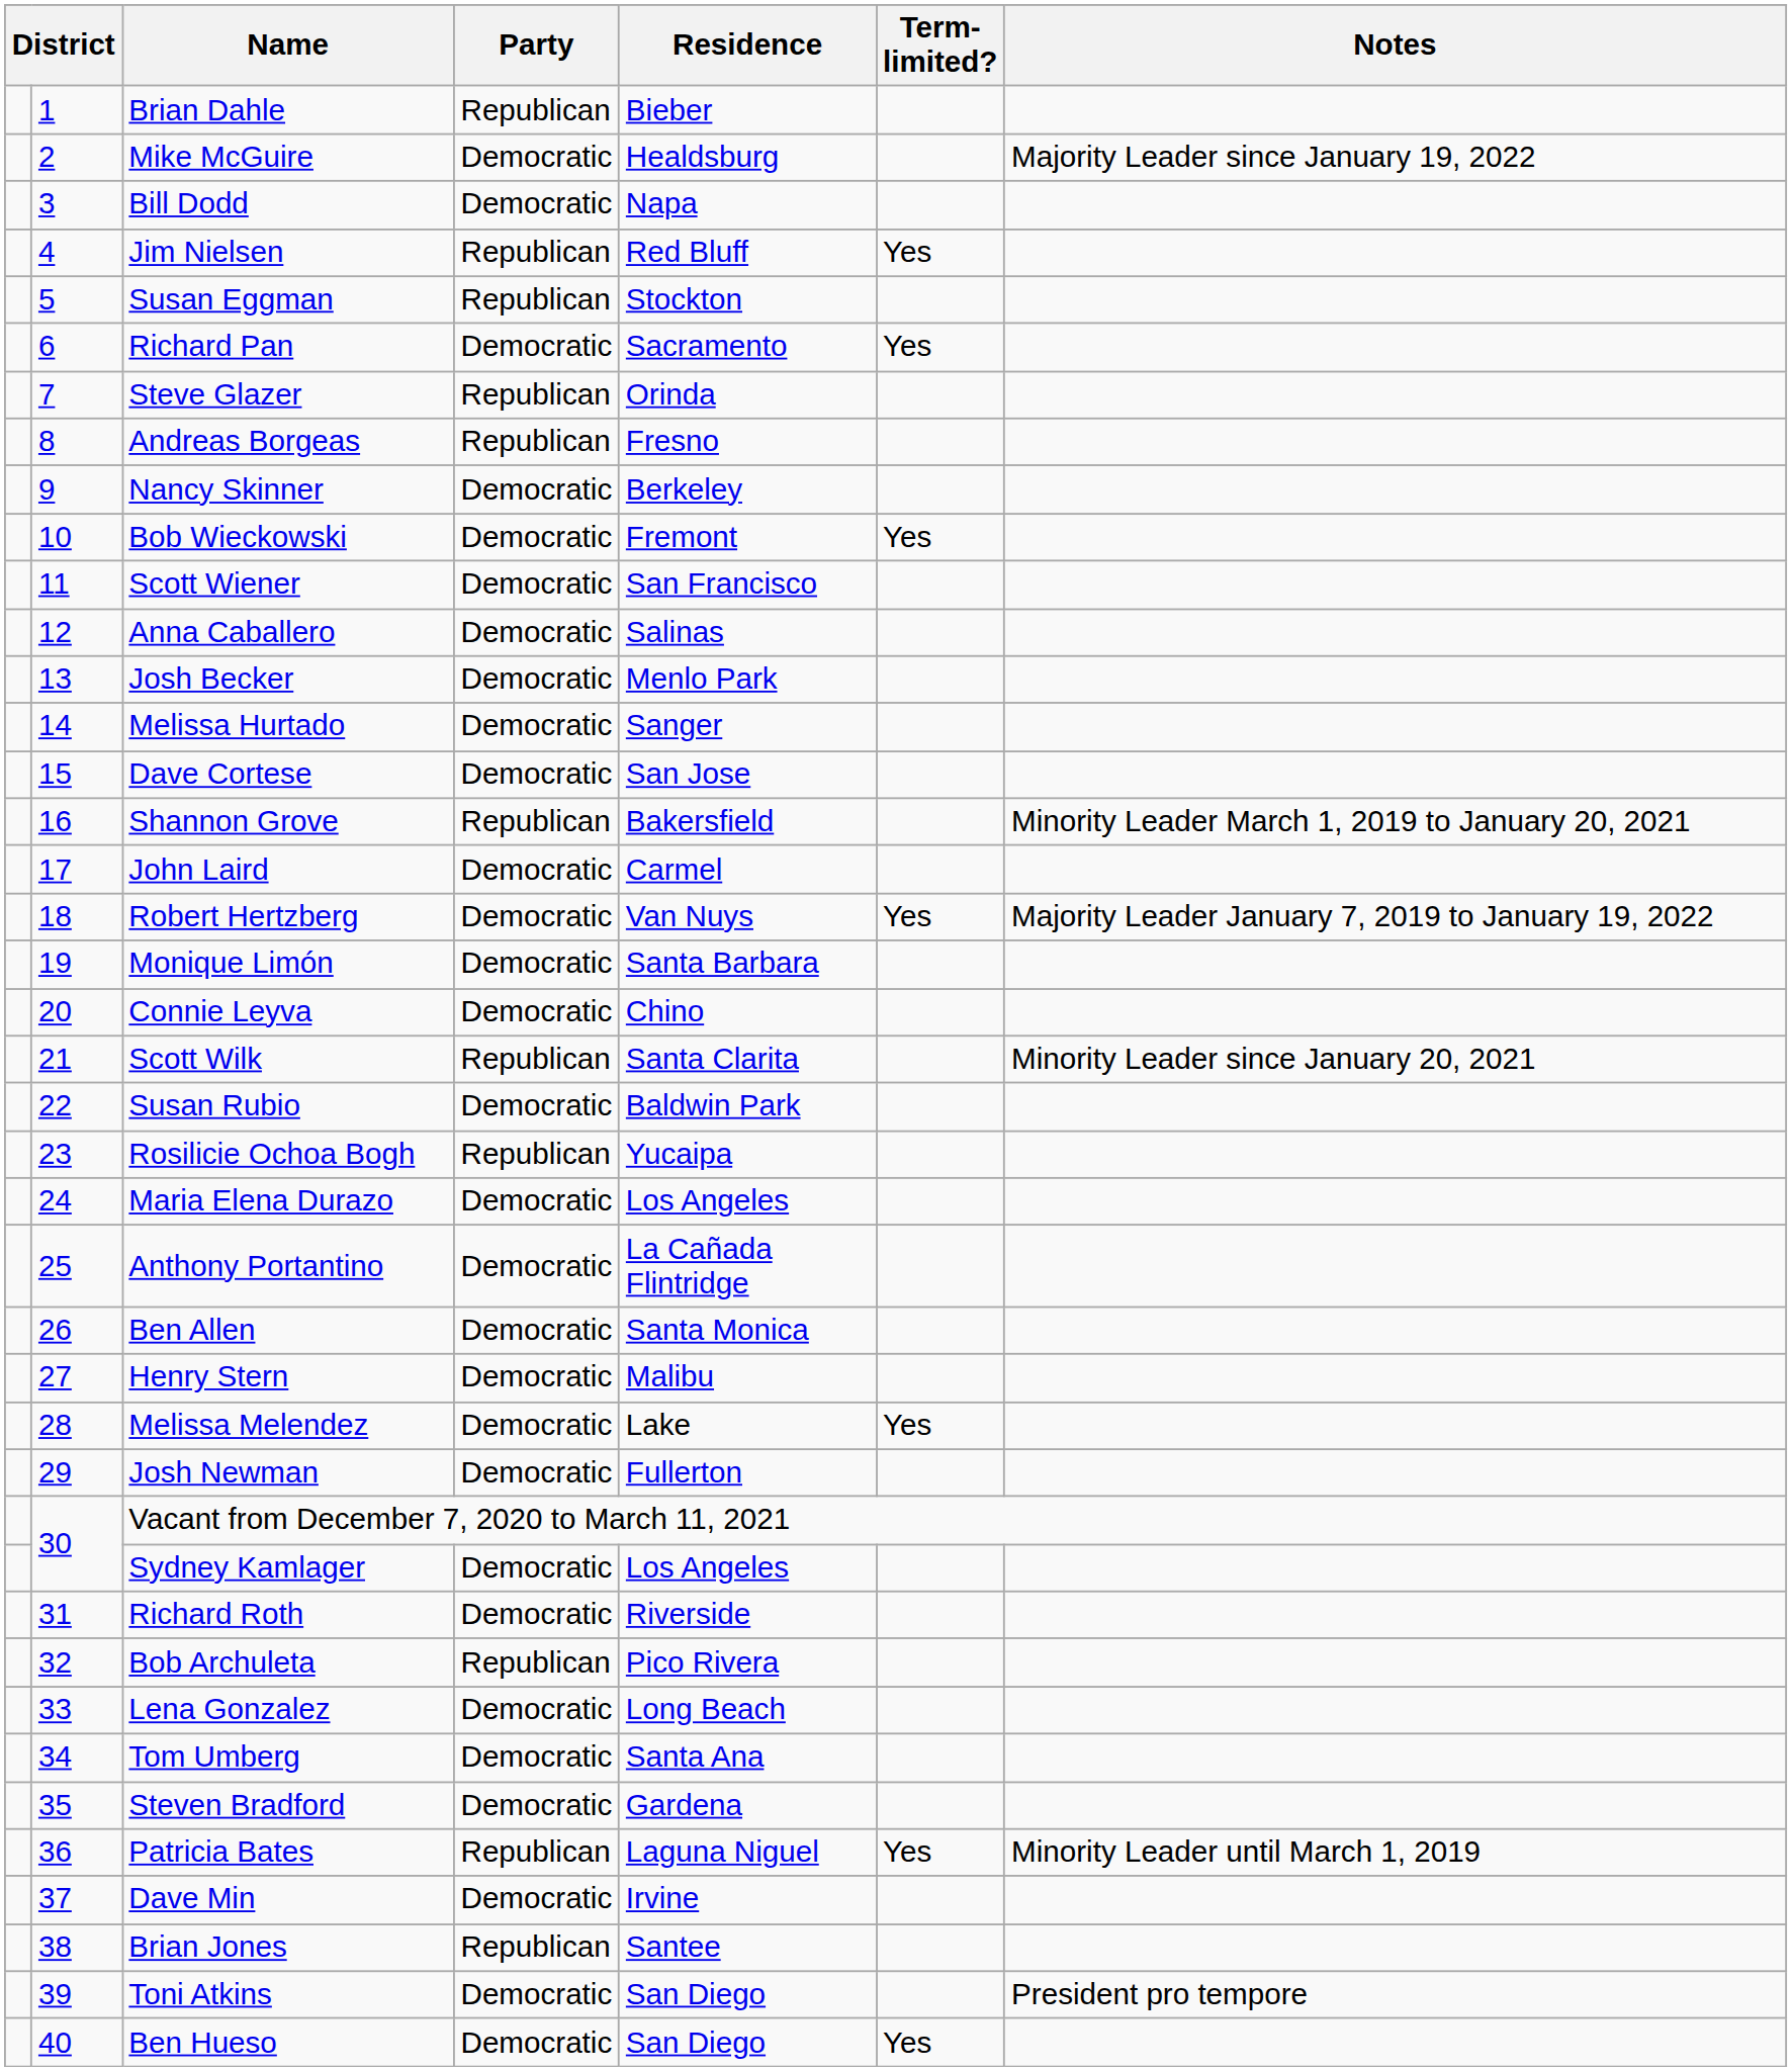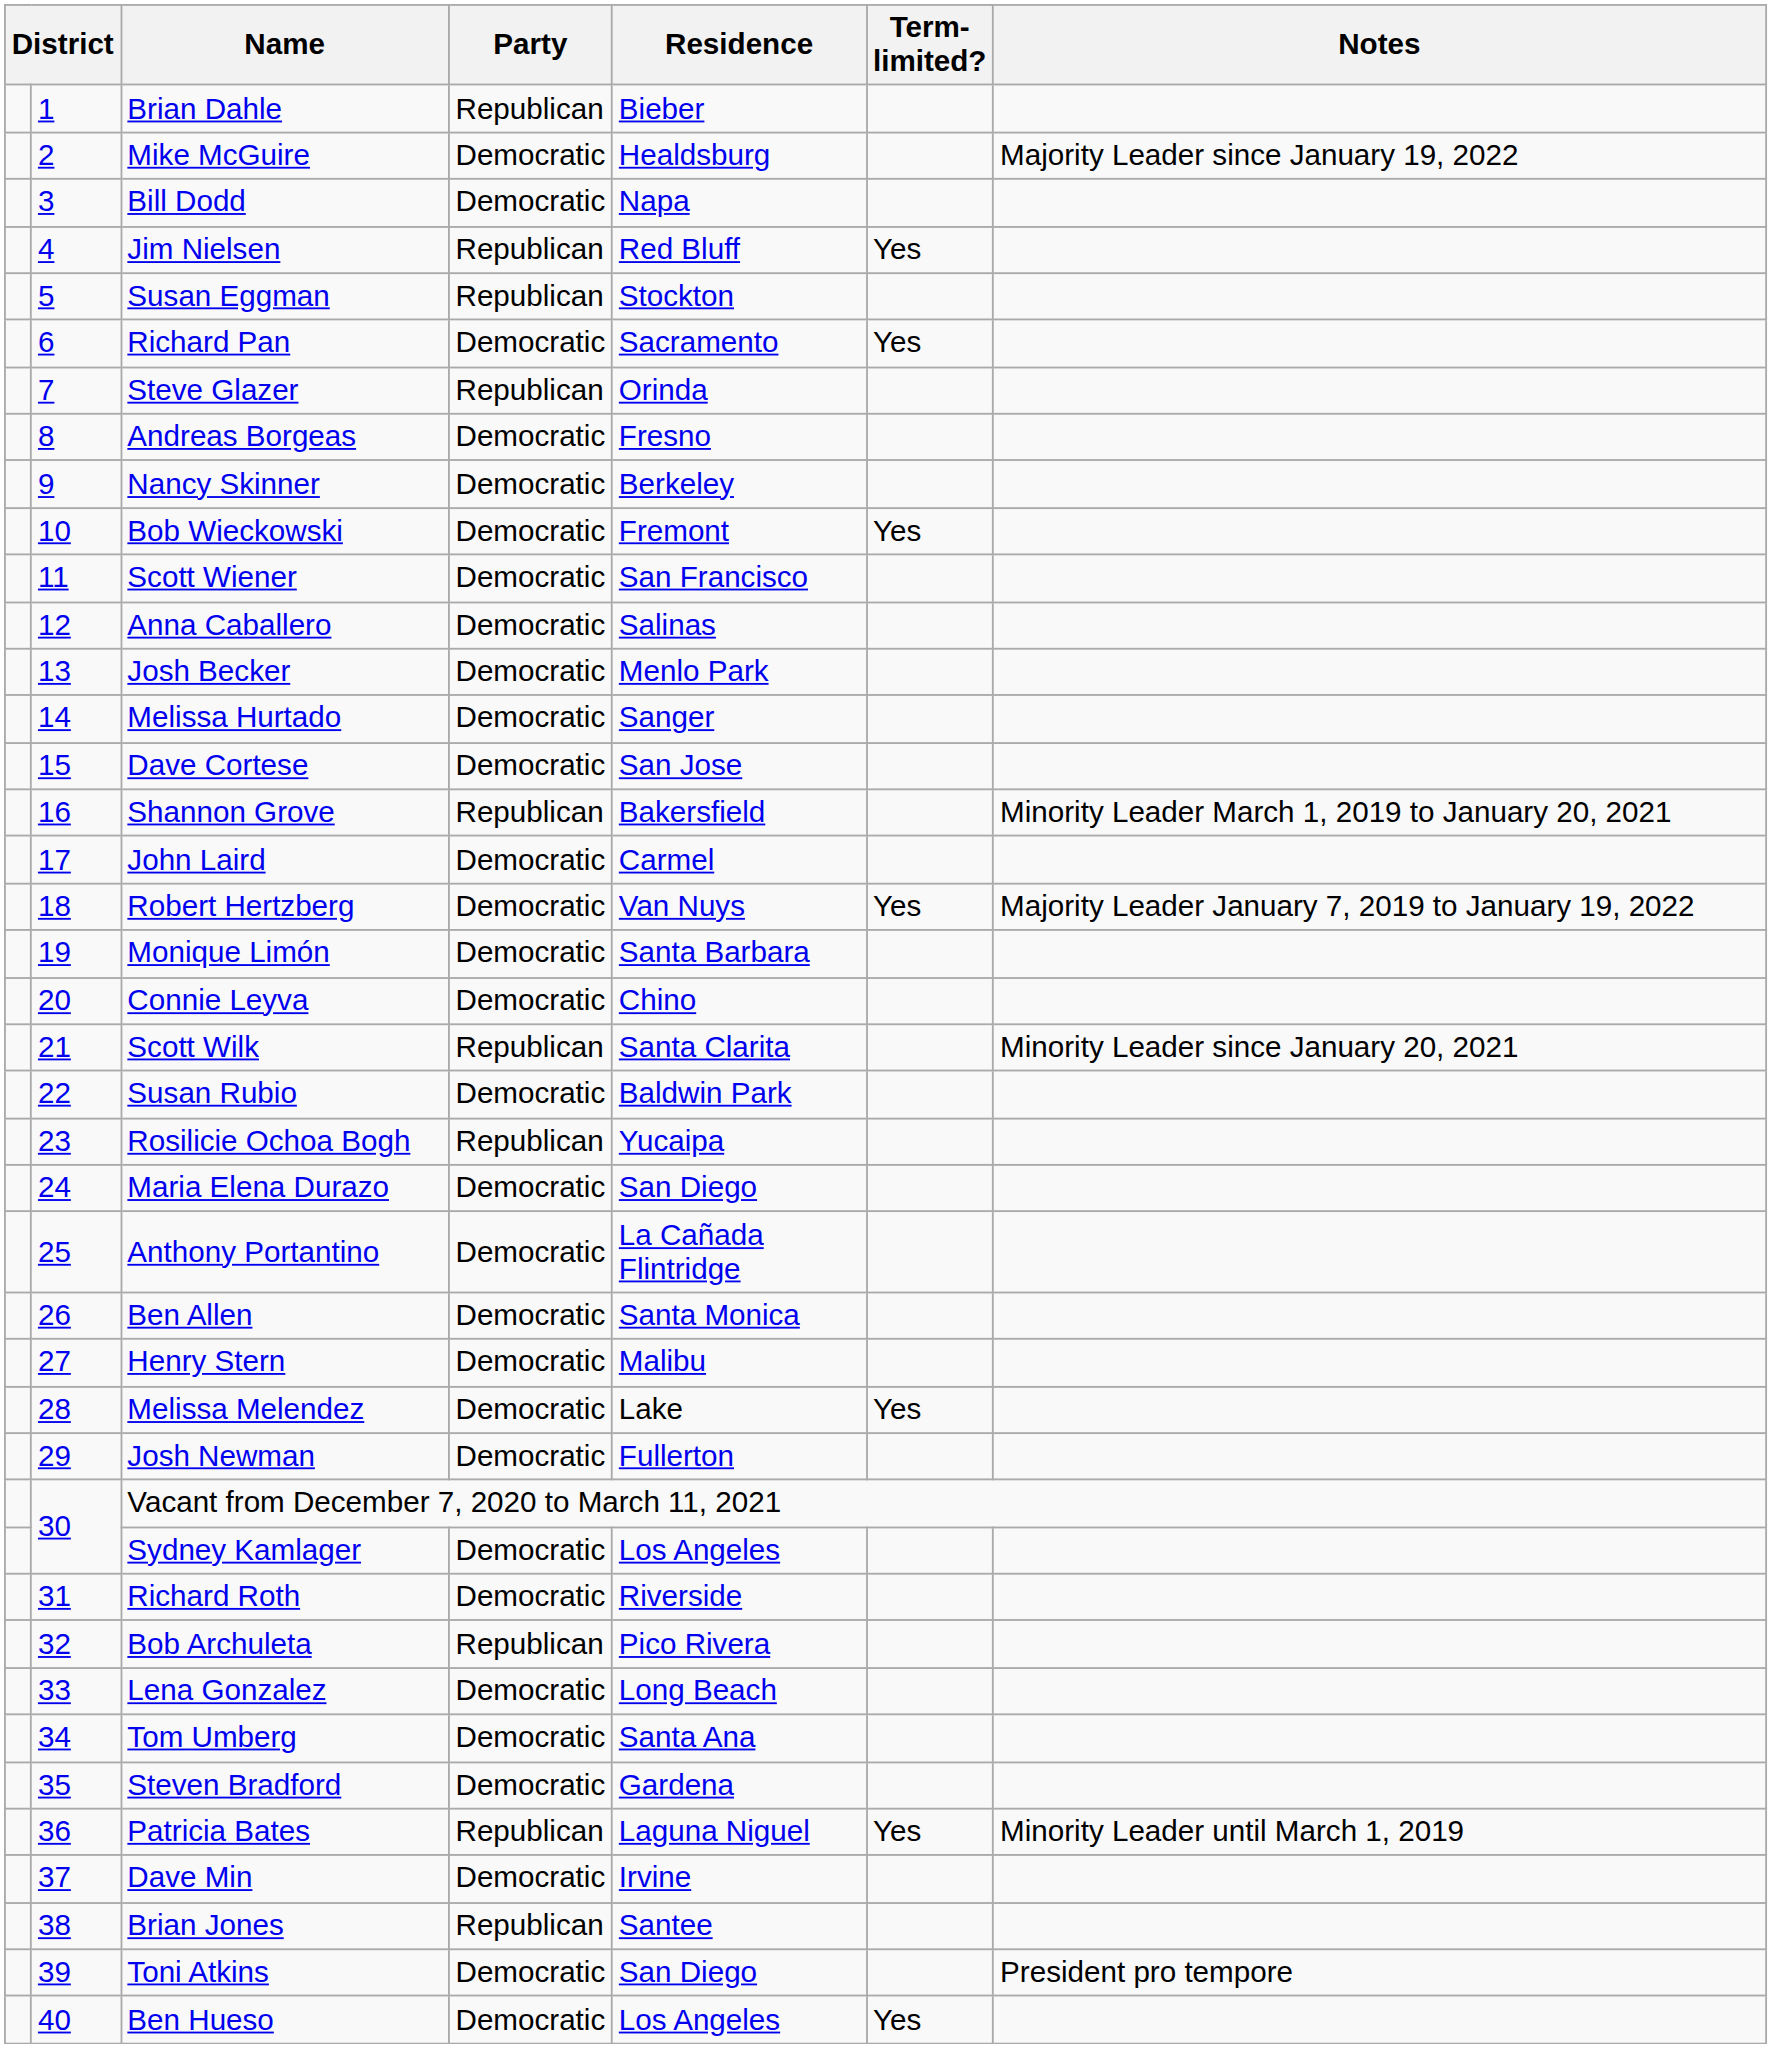Andreas Borgeas | Party: Republican -> Democratic
Maria Elena Durazo | Residence: Los Angeles -> San Diego
Ben Hueso | Residence: San Diego -> Los Angeles
